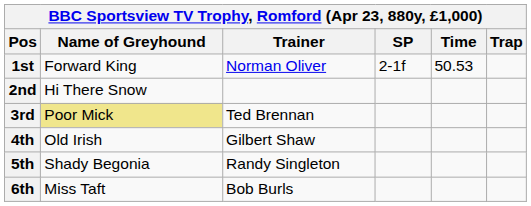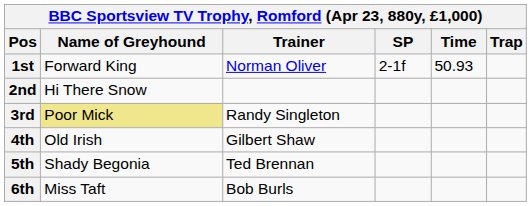1st | Time: 50.53 -> 50.93
3rd | Trainer: Ted Brennan -> Randy Singleton
5th | Trainer: Randy Singleton -> Ted Brennan
